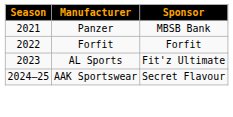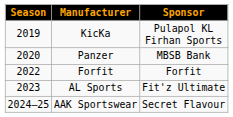+ row: 2019 | KicKa | Pulapol KL Firhan Sports
Panzer | Season: 2021 -> 2020
